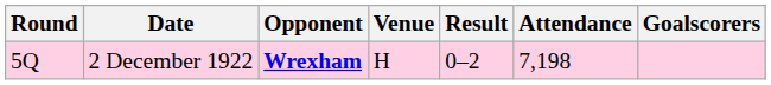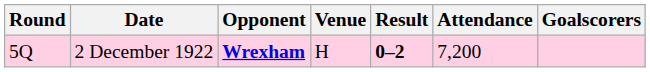2 December 1922 | Result: normal -> bold
2 December 1922 | Attendance: 7,198 -> 7,200
